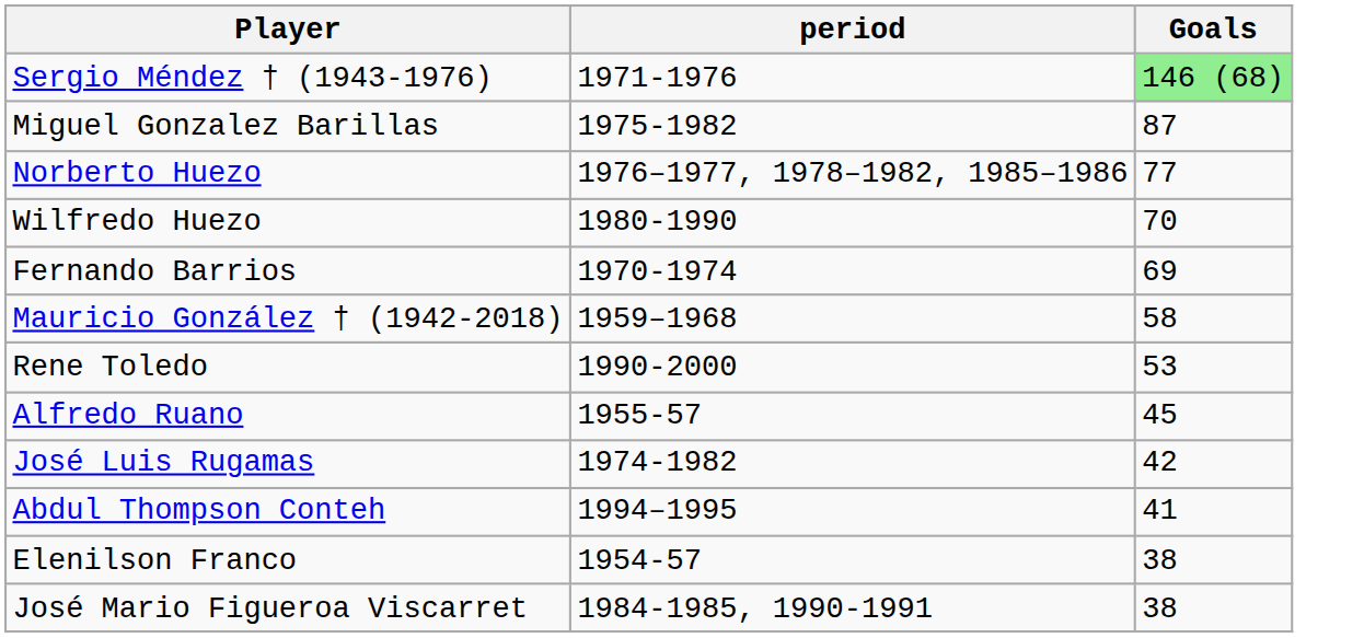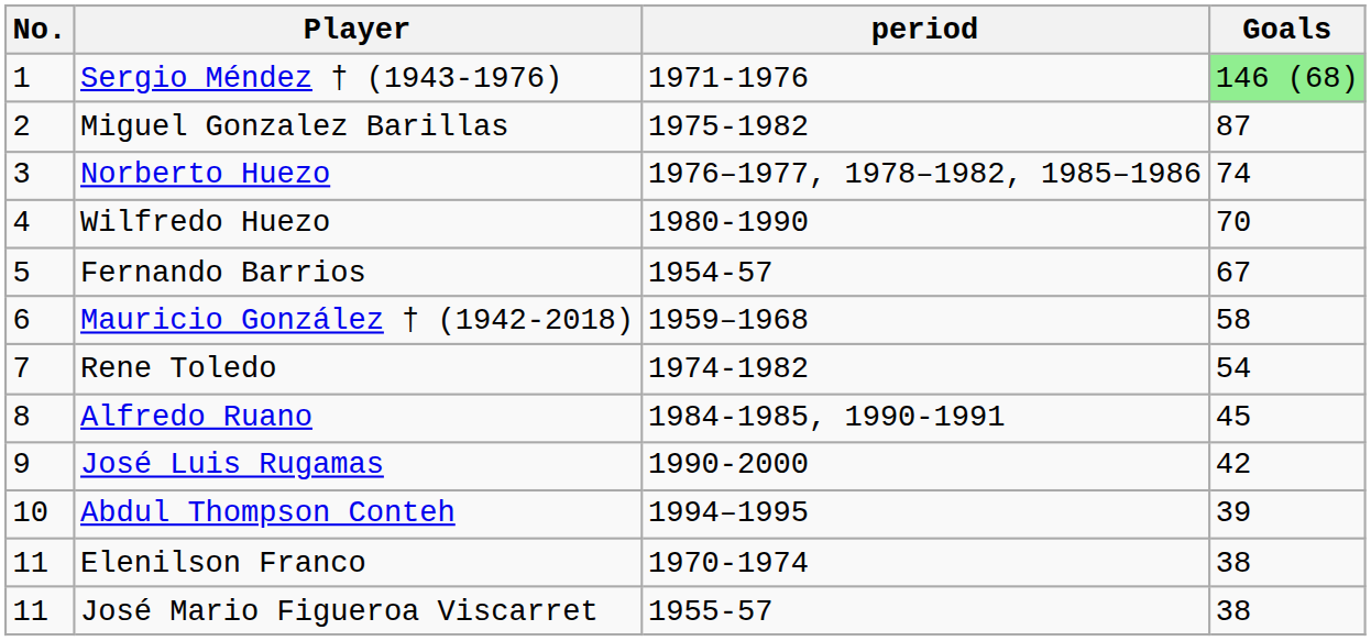+ column: No. | 1 | 2 | 3 | 4 | 5 | 6 | 7 | 8 | 9 | 10 | 11 | 11
Norberto Huezo | Goals: 77 -> 74
Fernando Barrios | period: 1970-1974 -> 1954-57
Fernando Barrios | Goals: 69 -> 67
Rene Toledo | period: 1990-2000 -> 1974-1982
Rene Toledo | Goals: 53 -> 54
Alfredo Ruano | period: 1955-57 -> 1984-1985, 1990-1991
José Luis Rugamas | period: 1974-1982 -> 1990-2000
Abdul Thompson Conteh | Goals: 41 -> 39
Elenilson Franco | period: 1954-57 -> 1970-1974
José Mario Figueroa Viscarret | period: 1984-1985, 1990-1991 -> 1955-57
